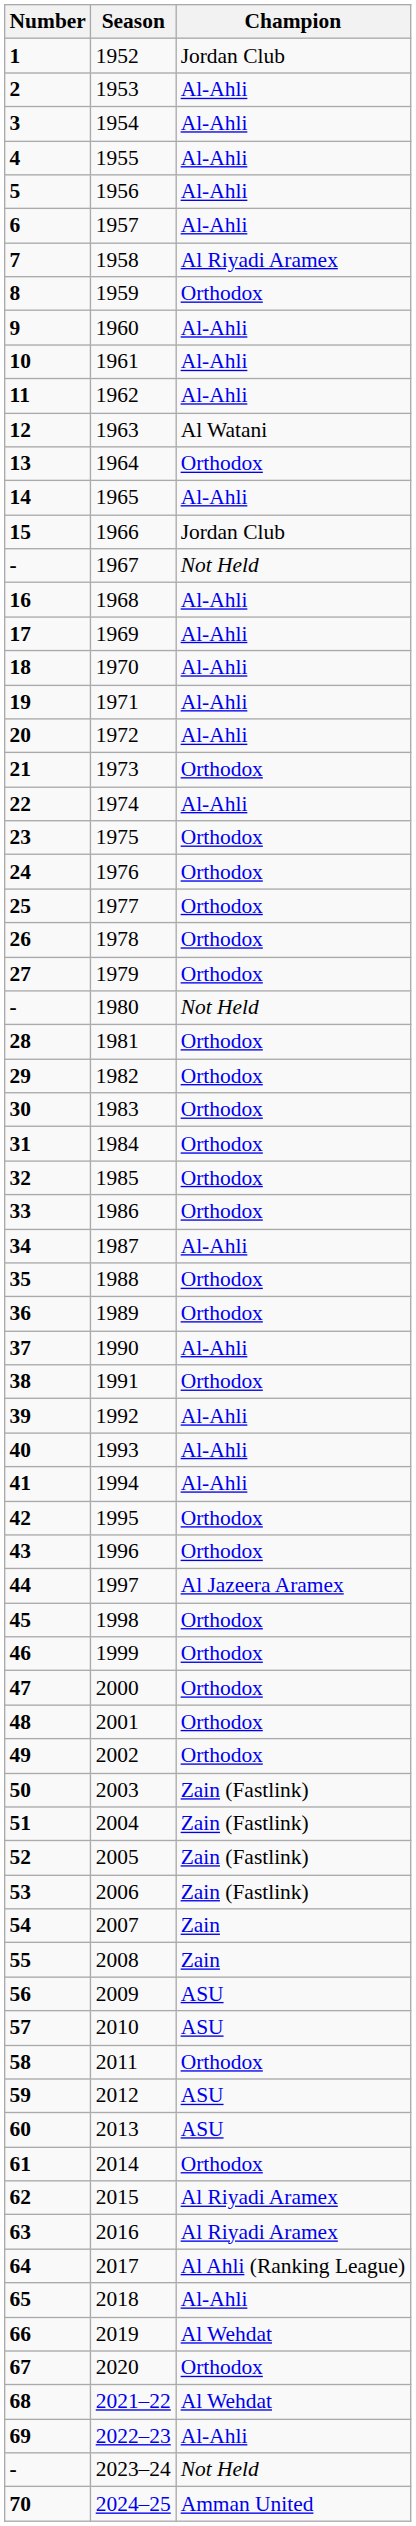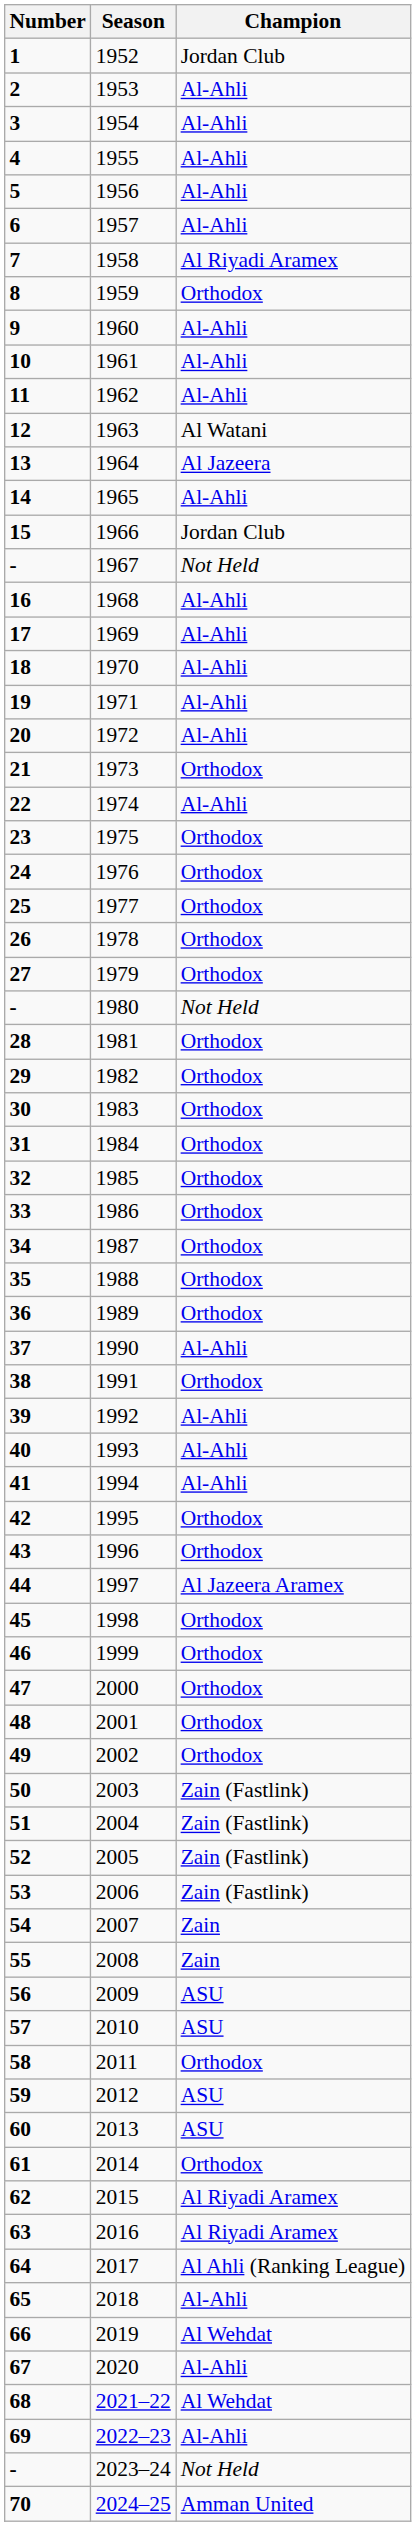1964 | Champion: Orthodox -> Al Jazeera
1987 | Champion: Al-Ahli -> Orthodox
2020 | Champion: Orthodox -> Al-Ahli
